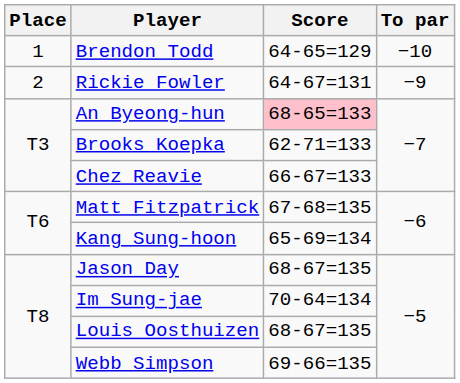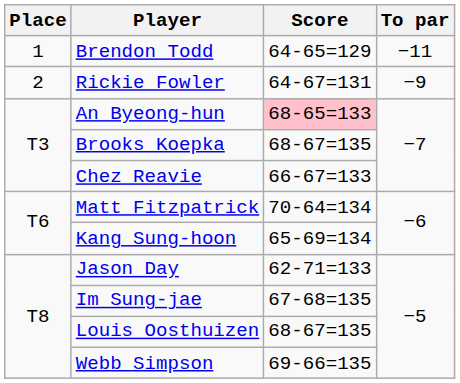Brendon Todd | To par: −10 -> −11
Brooks Koepka | Score: 62-71=133 -> 68-67=135
Matt Fitzpatrick | Score: 67-68=135 -> 70-64=134
Jason Day | Score: 68-67=135 -> 62-71=133
Im Sung-jae | Score: 70-64=134 -> 67-68=135
